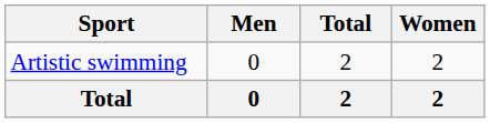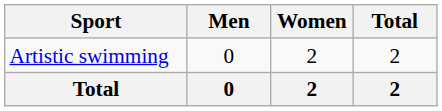columns swapped: Women <-> Total
